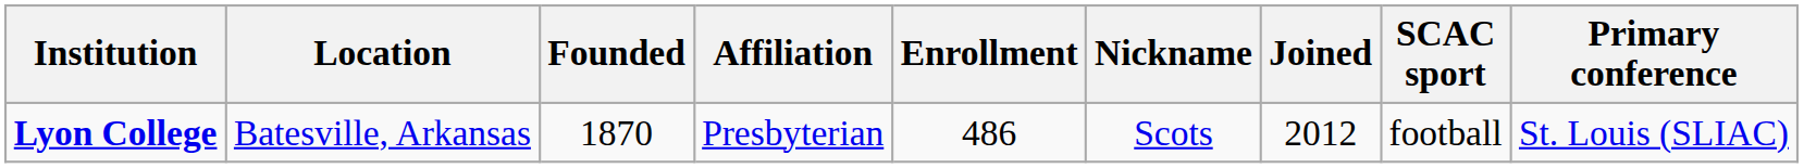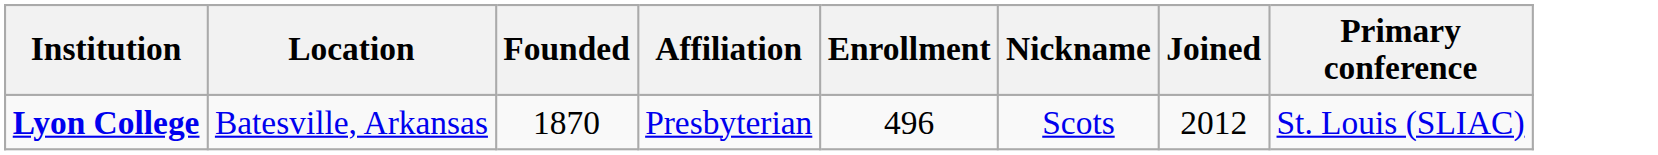- column: SCAC sport | football
Lyon College | Enrollment: 486 -> 496
